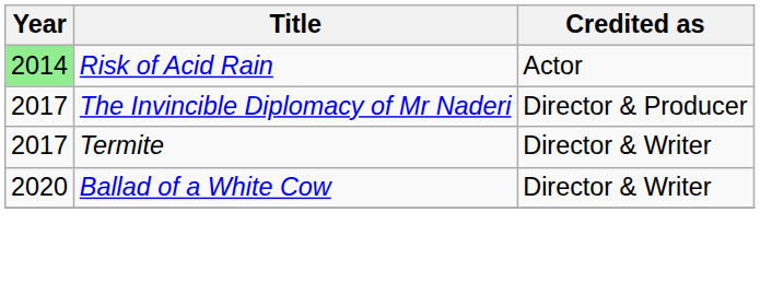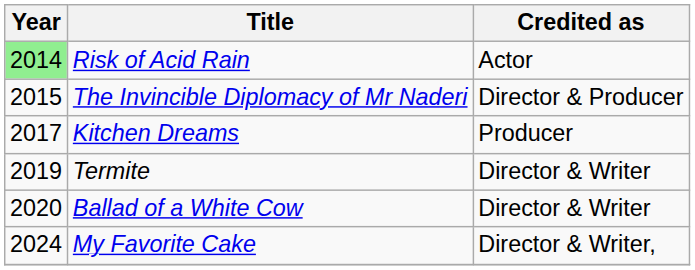The Invincible Diplomacy of Mr Naderi | Year: 2017 -> 2015
+ row: 2017 | Kitchen Dreams | Producer
Termite | Year: 2017 -> 2019
+ row: 2024 | My Favorite Cake | Director & Writer,
